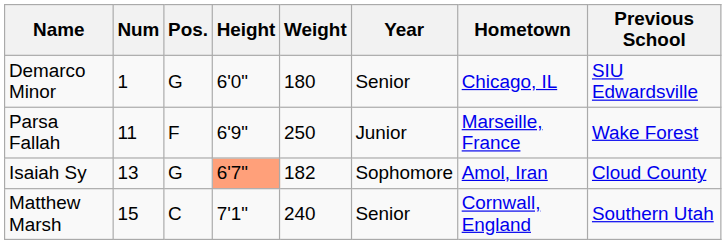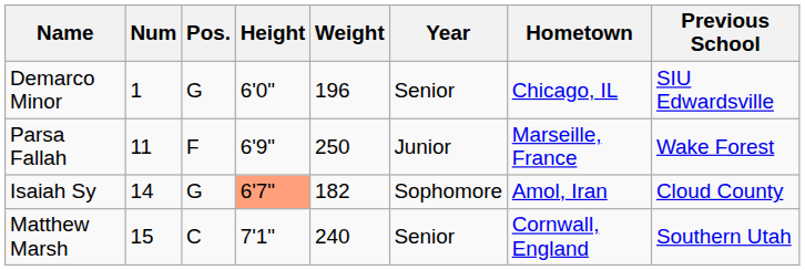Demarco Minor | Weight: 180 -> 196
Isaiah Sy | Num: 13 -> 14
